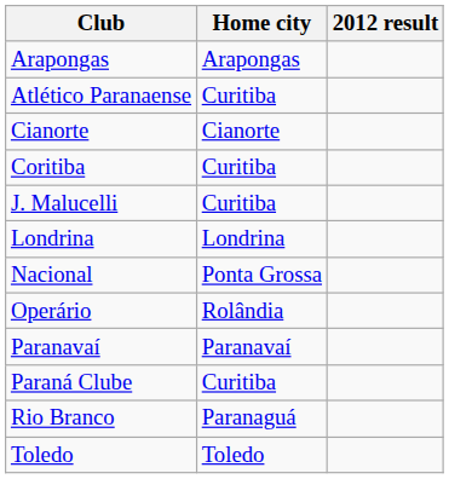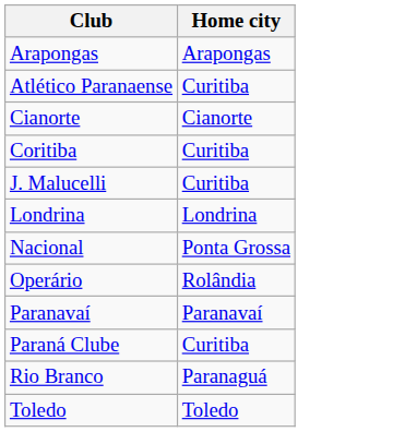- column: 2012 result
